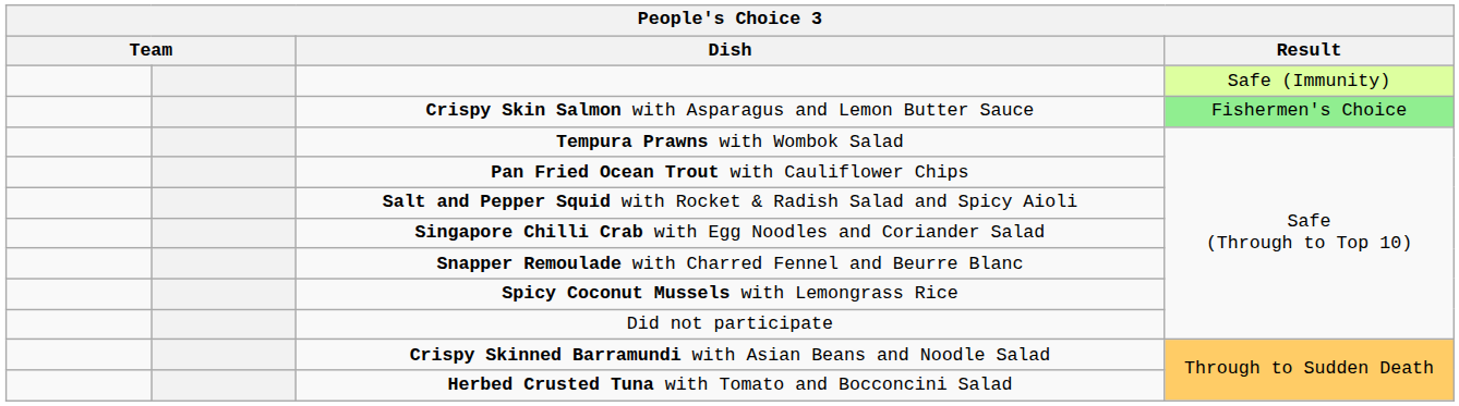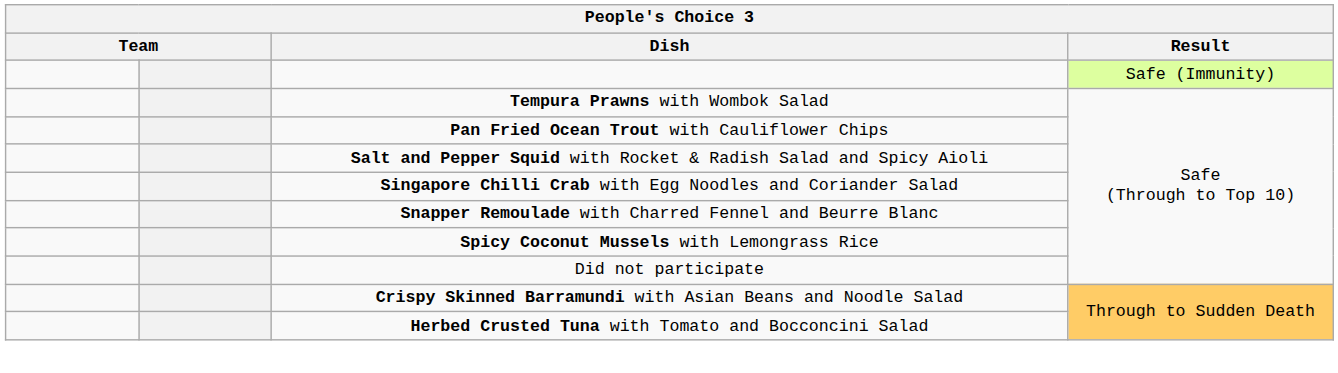- row: Crispy Skin Salmon with Asparagus and Lemon Butter Sauce | Fishermen's Choice
